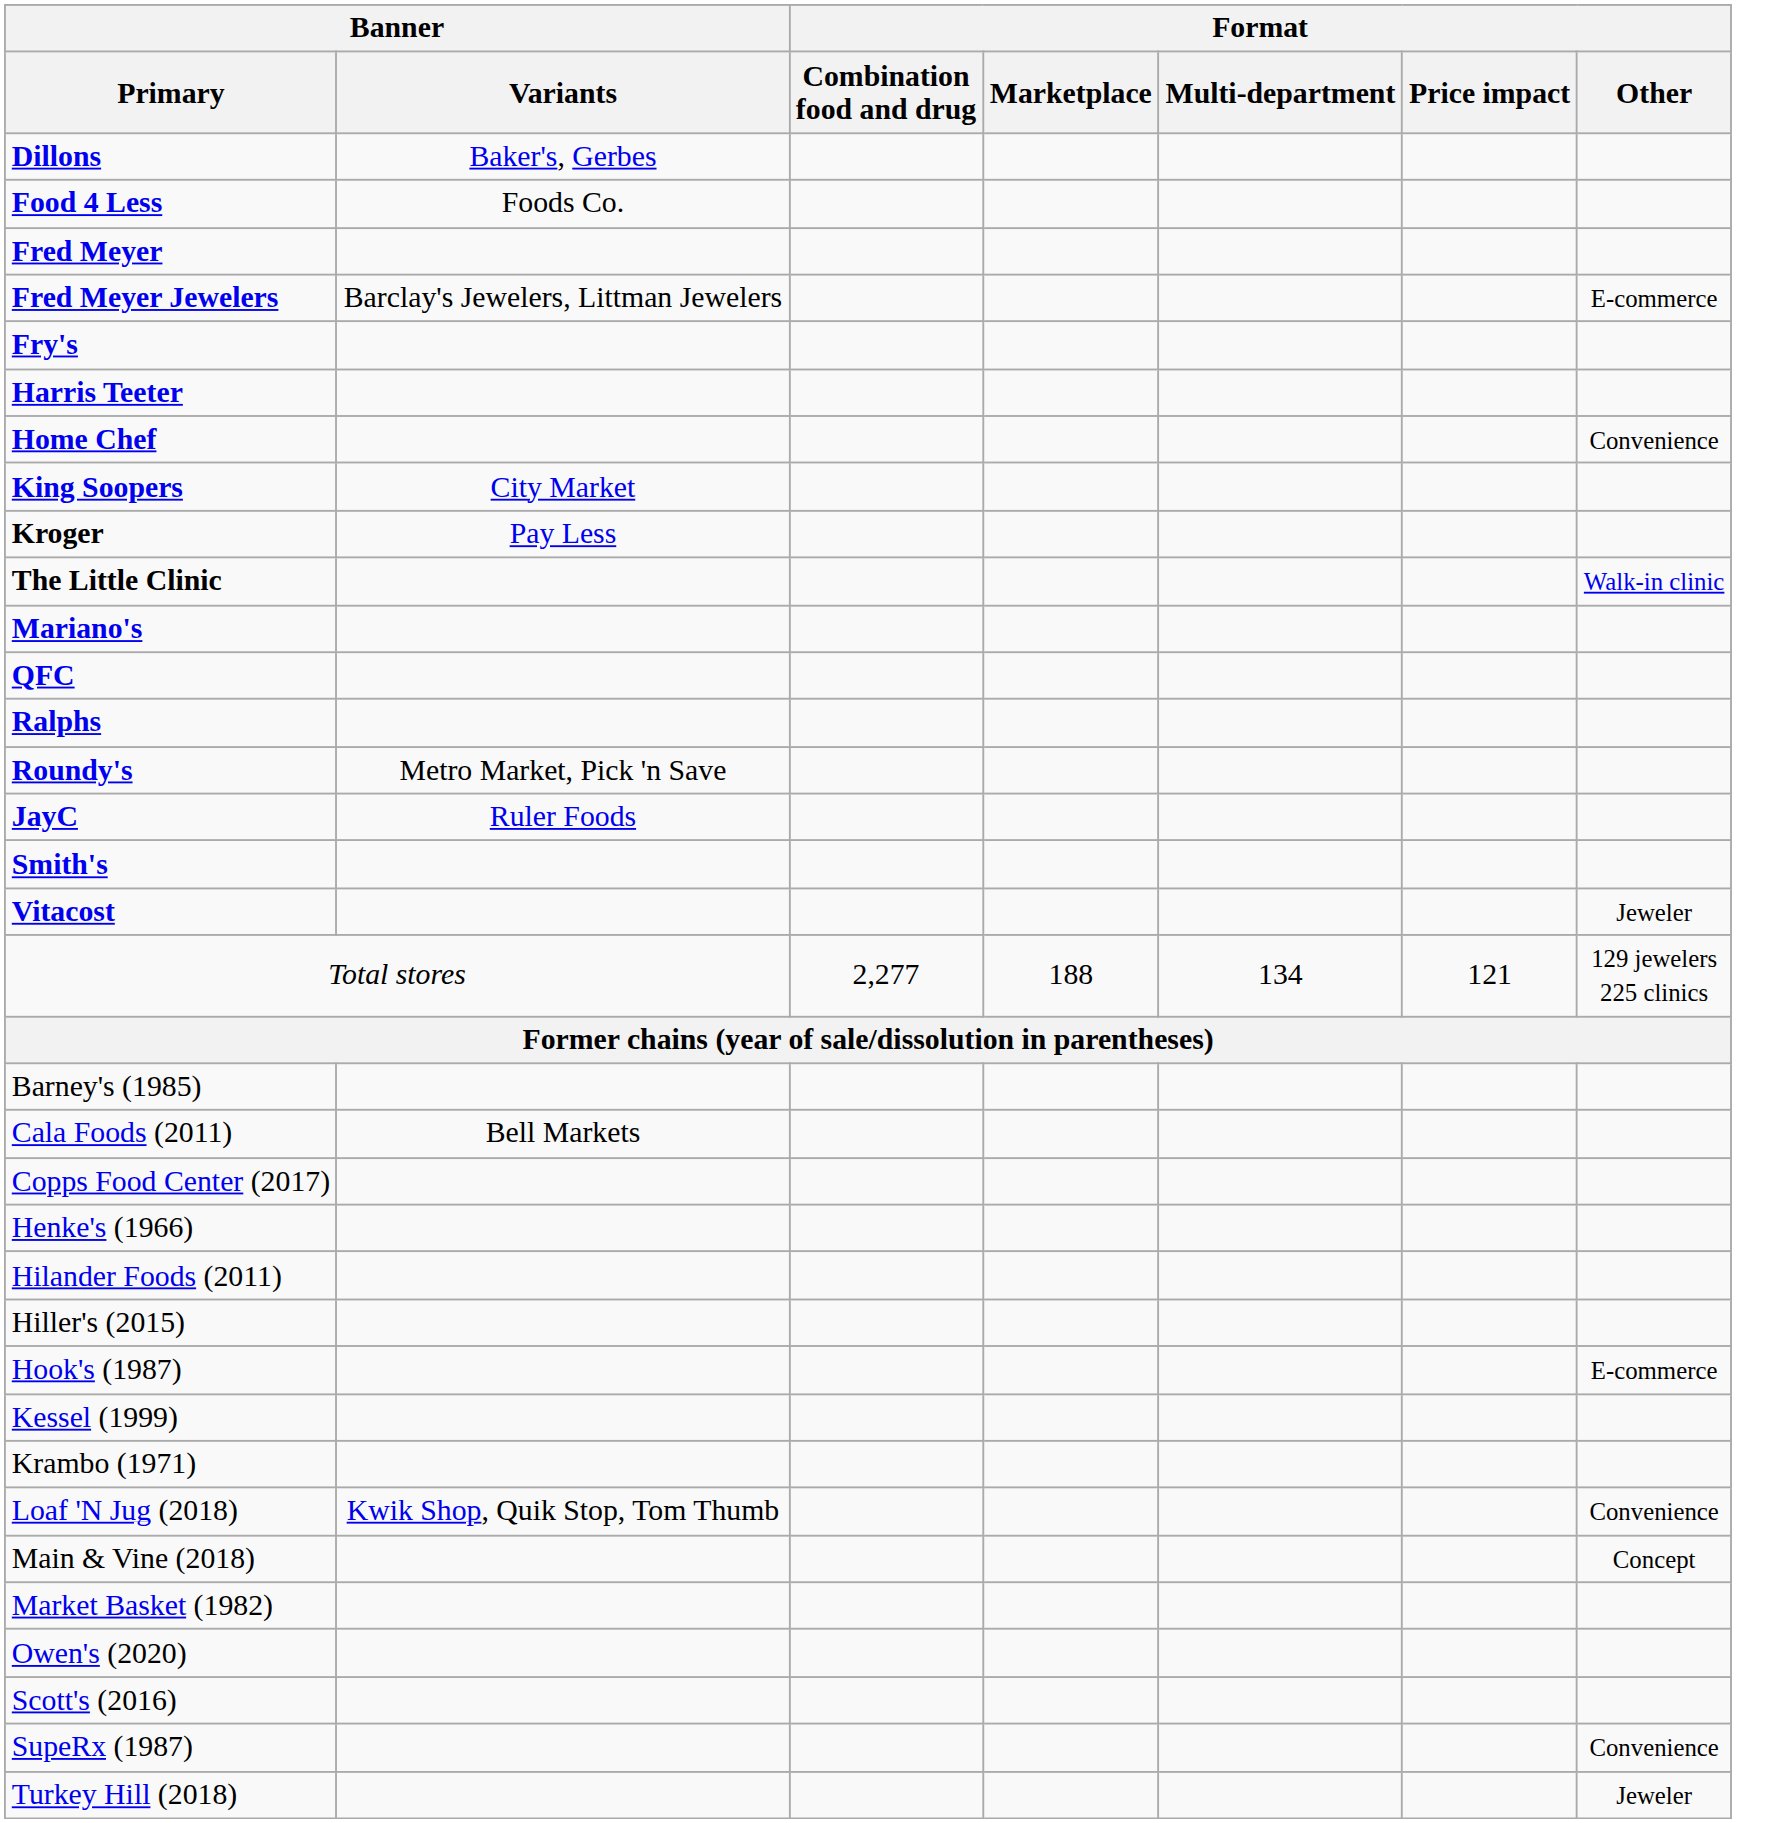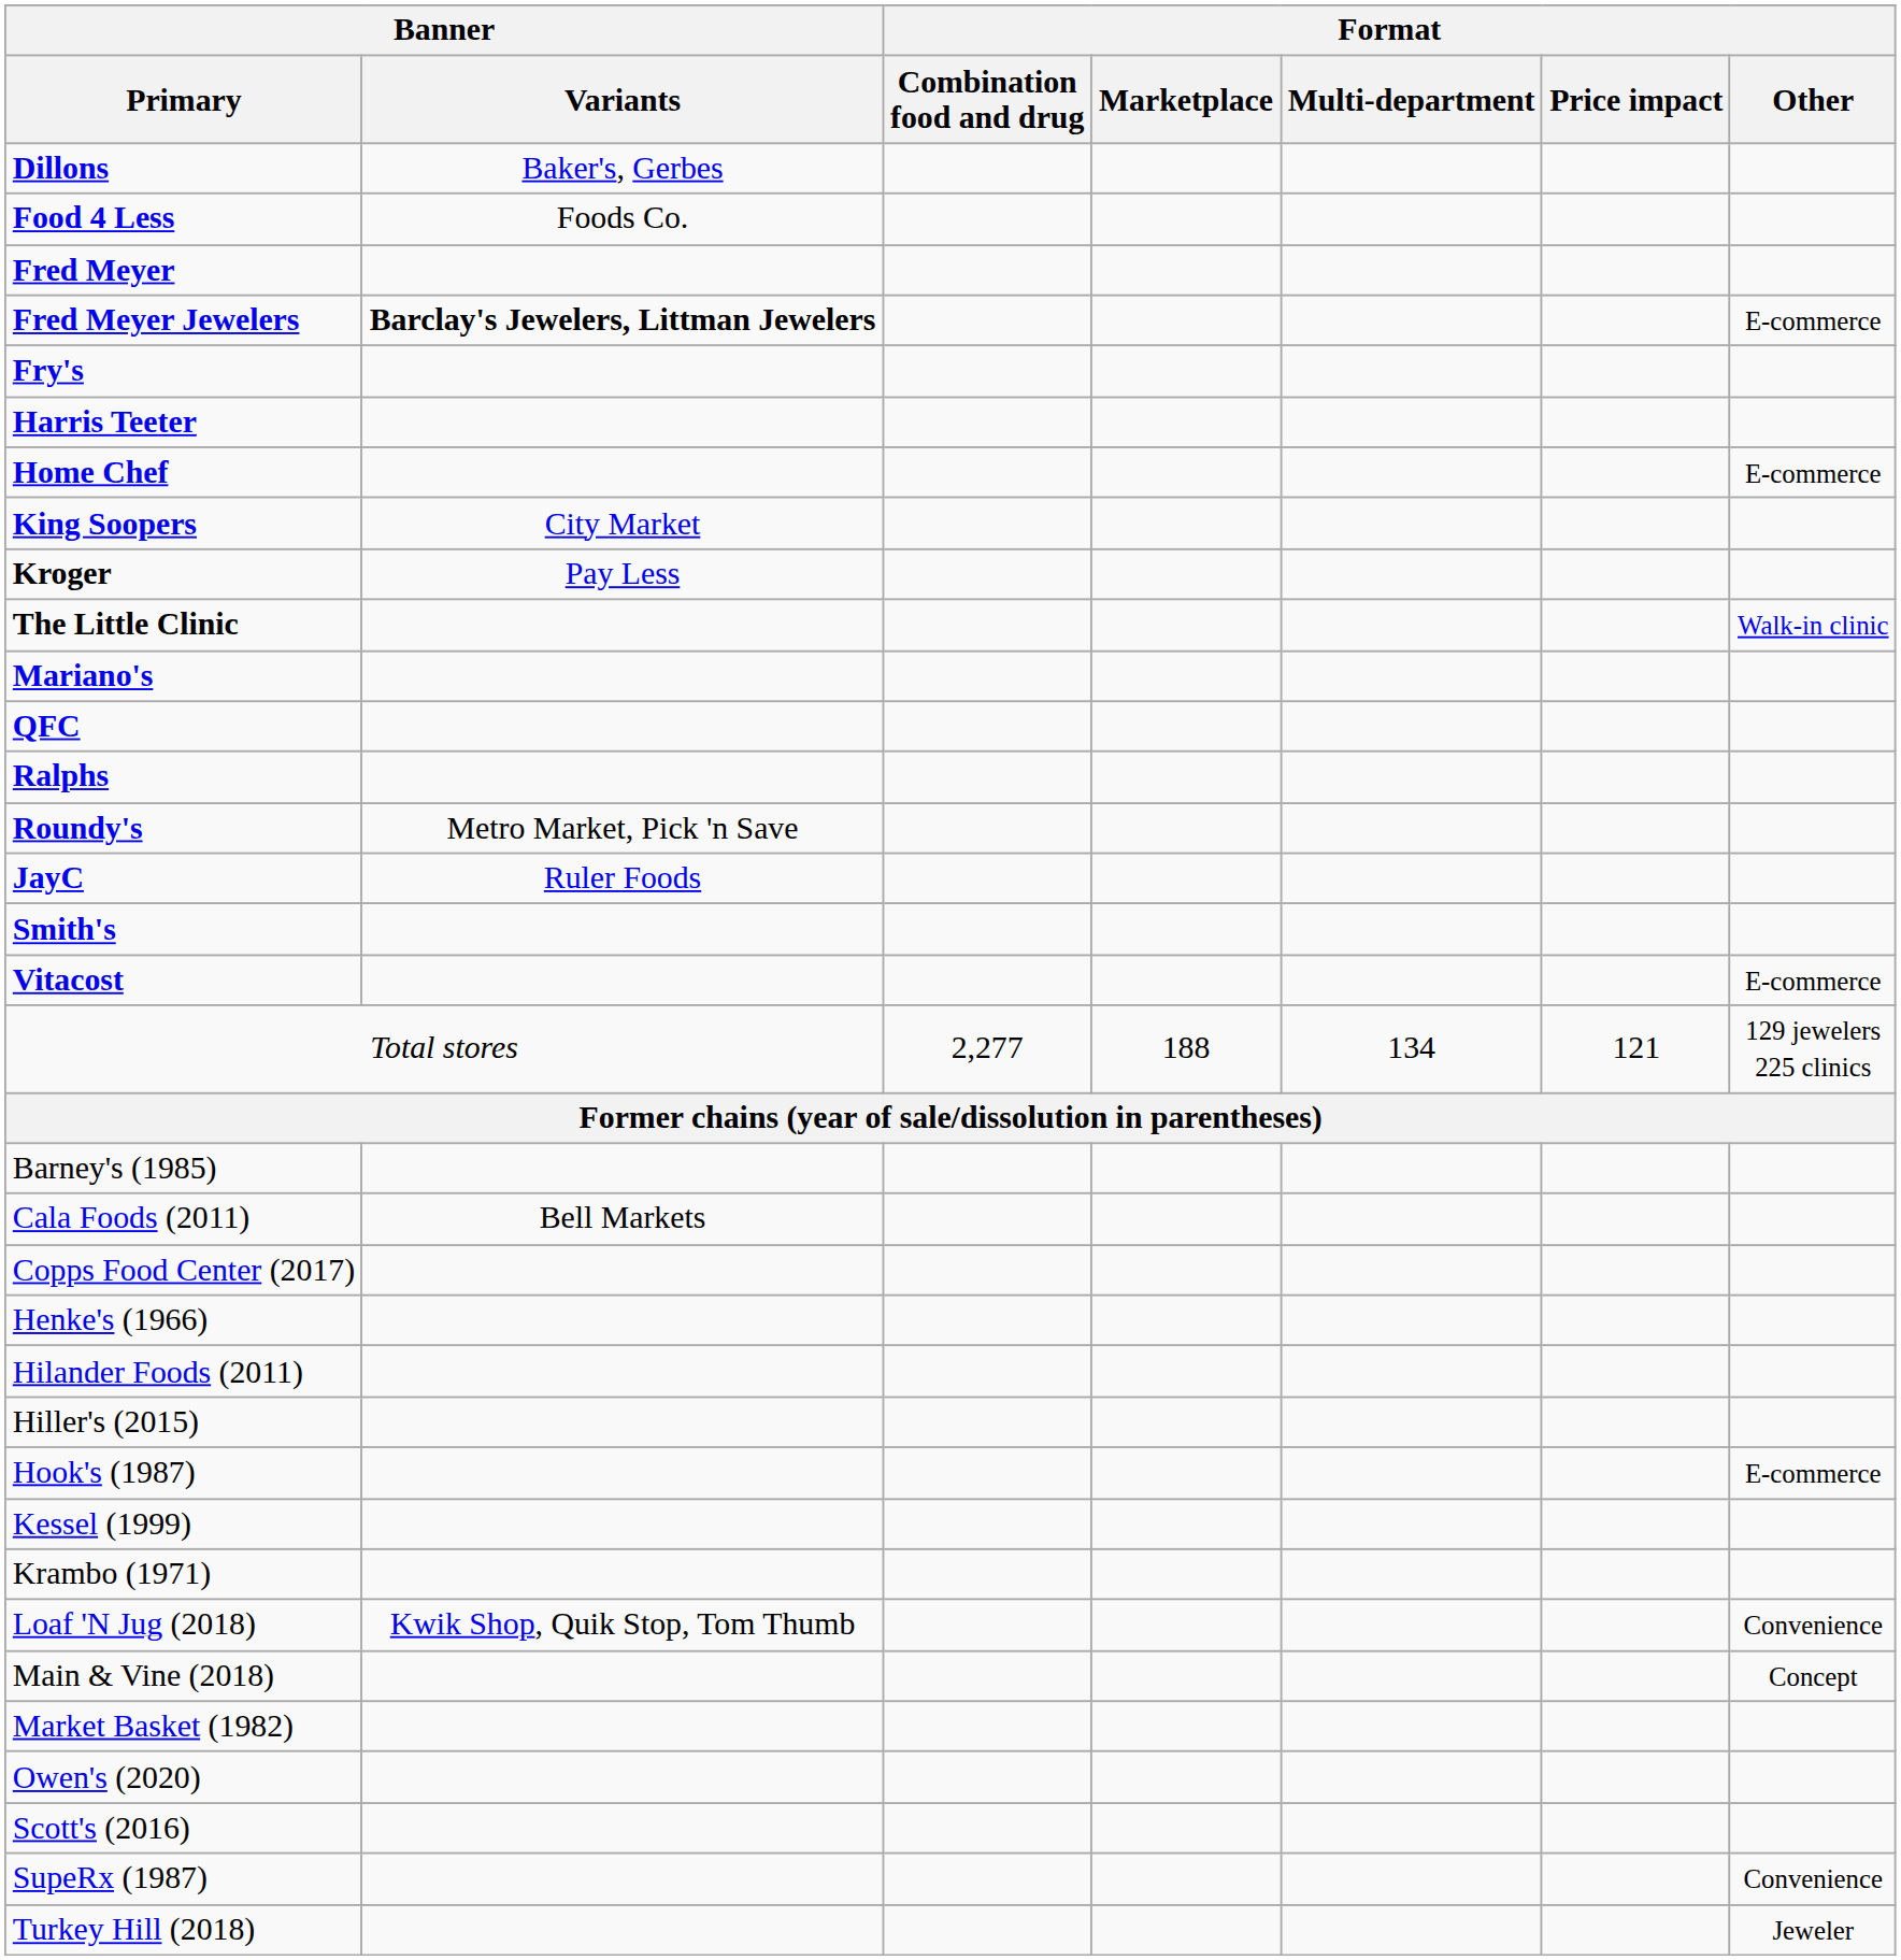Fred Meyer Jewelers | Banner / Variants: normal -> bold
Home Chef | Format / Other: Convenience -> E-commerce
Vitacost | Format / Other: Jeweler -> E-commerce
